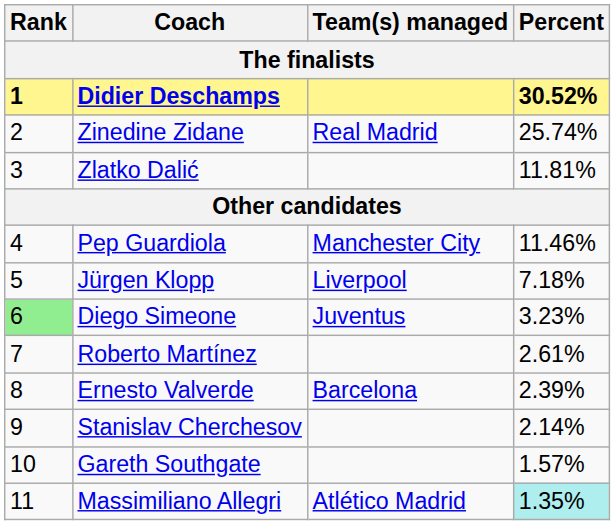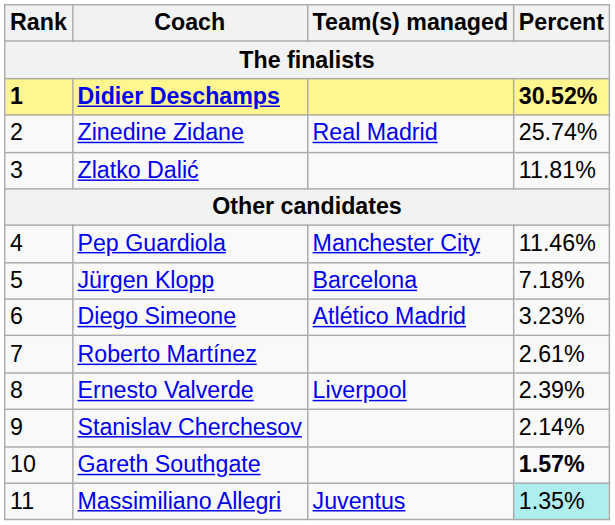Jürgen Klopp | Team(s) managed: Liverpool -> Barcelona
Diego Simeone | Rank: lightgreen background -> no background
Diego Simeone | Team(s) managed: Juventus -> Atlético Madrid
Ernesto Valverde | Team(s) managed: Barcelona -> Liverpool
Gareth Southgate | Percent: normal -> bold
Massimiliano Allegri | Team(s) managed: Atlético Madrid -> Juventus
